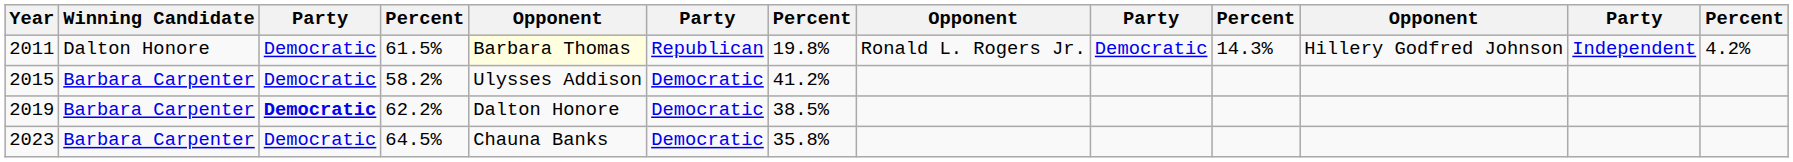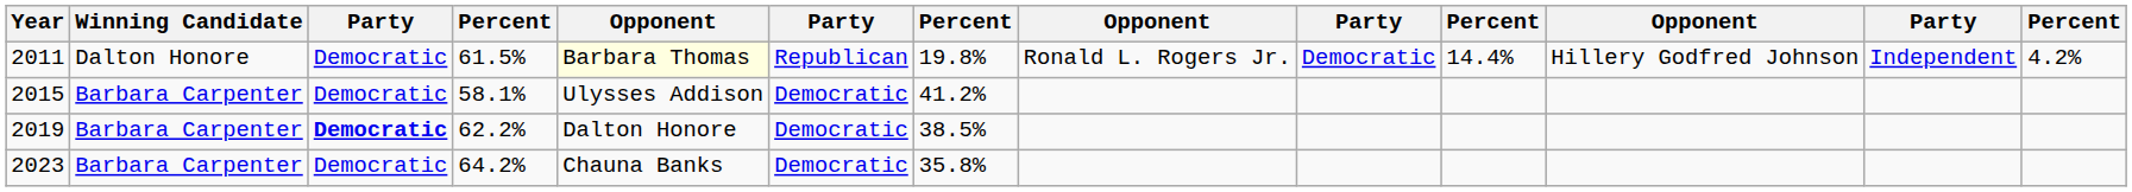2011 | column 10: 14.3% -> 14.4%
2015 | column 4: 58.2% -> 58.1%
2023 | column 4: 64.5% -> 64.2%
